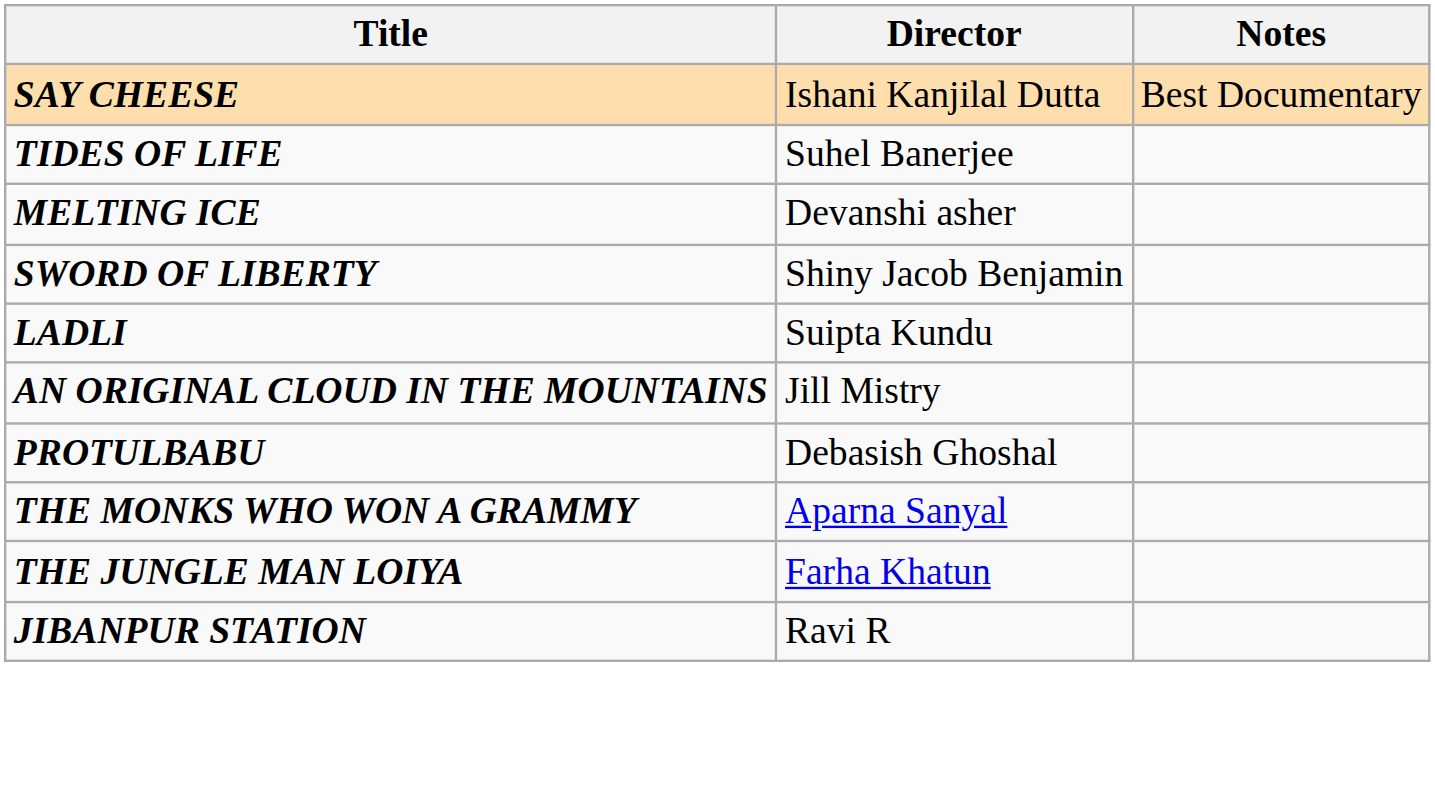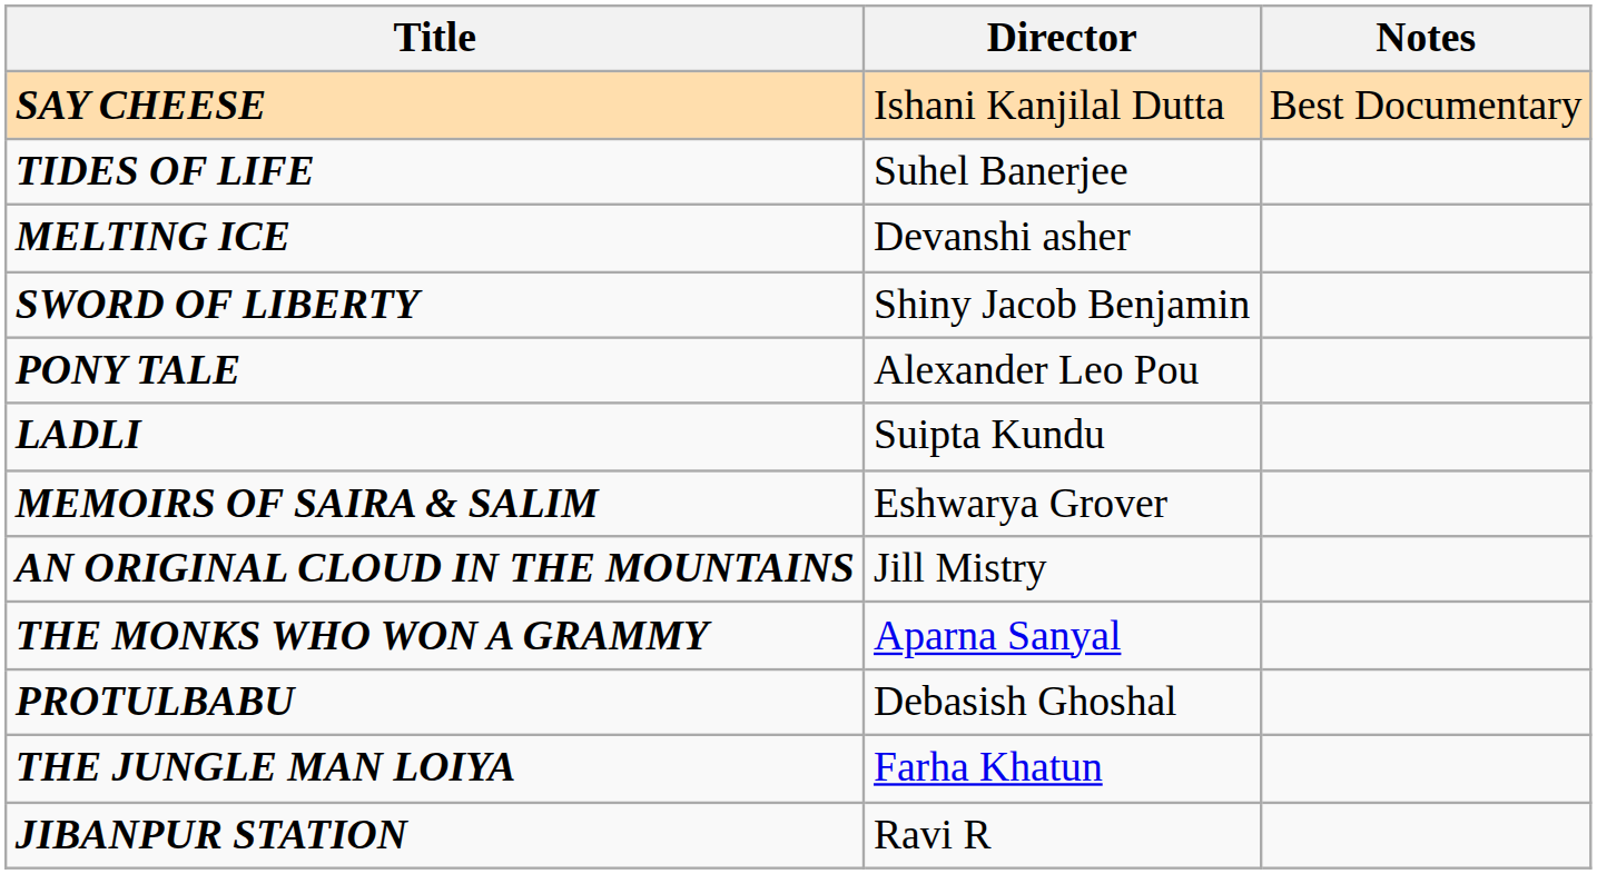+ row: PONY TALE | Alexander Leo Pou
+ row: MEMOIRS OF SAIRA & SALIM | Eshwarya Grover
rows swapped: PROTULBABU <-> THE MONKS WHO WON A GRAMMY
